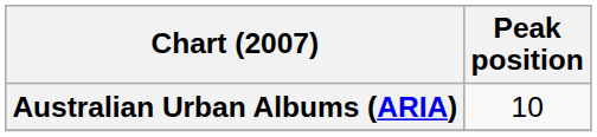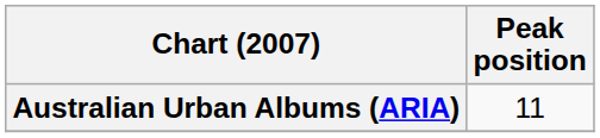Australian Urban Albums (ARIA) | Peak position: 10 -> 11
